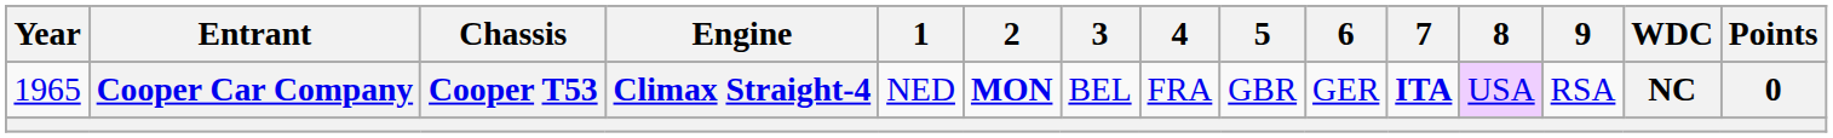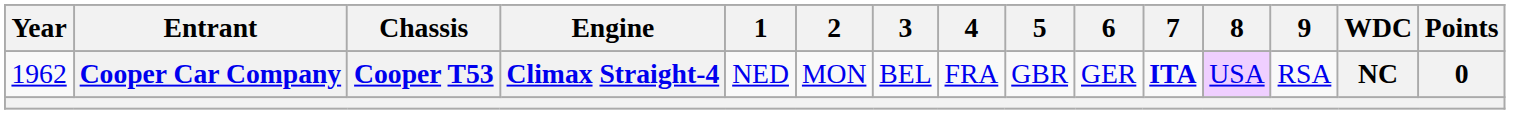Cooper Car Company | Year: 1965 -> 1962
Cooper Car Company | 2: bold -> normal
